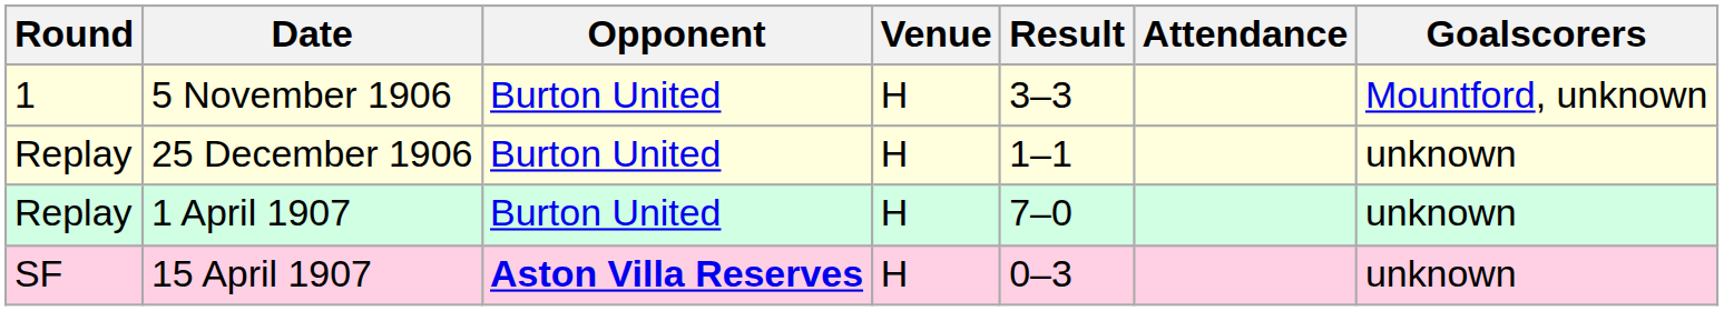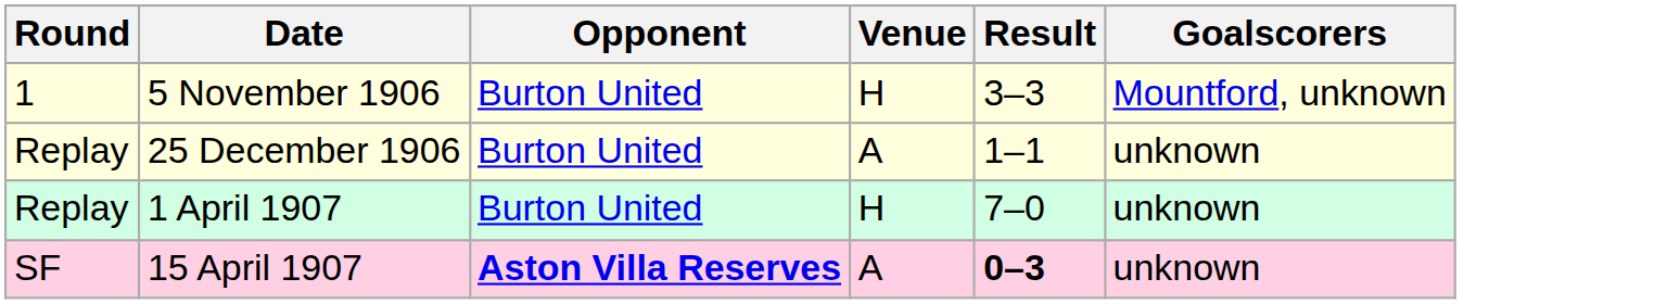- column: Attendance
25 December 1906 | Venue: H -> A
15 April 1907 | Venue: H -> A
15 April 1907 | Result: normal -> bold
